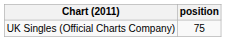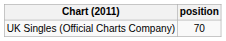UK Singles (Official Charts Company) | position: 75 -> 70
